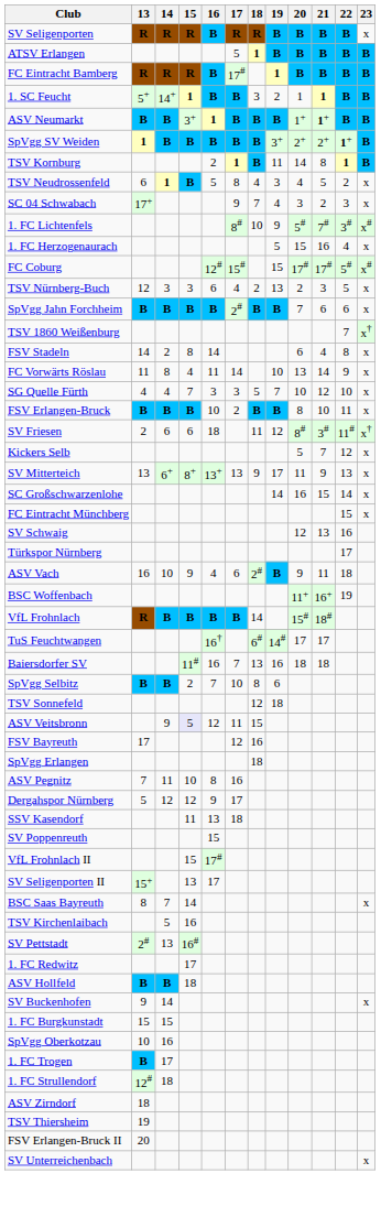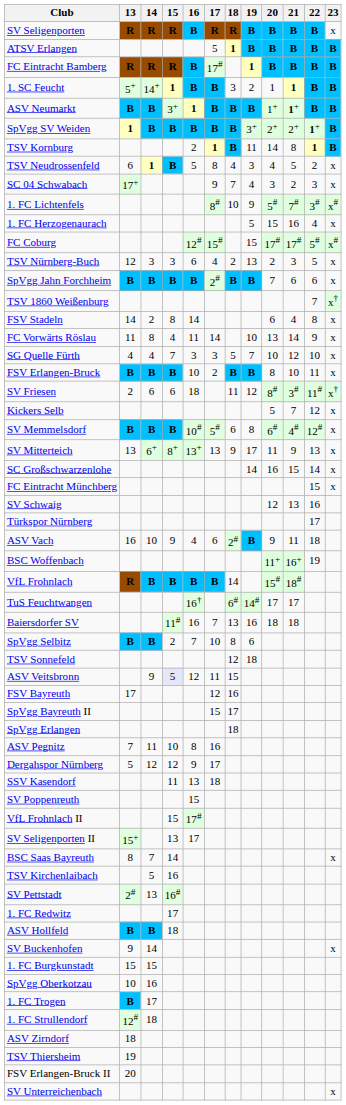+ row: SV Memmelsdorf | B | B | B | 10# | 5# | 6 | 8 | 6# | 4# | 12# | x
+ row: SpVgg Bayreuth II | 15 | 17
